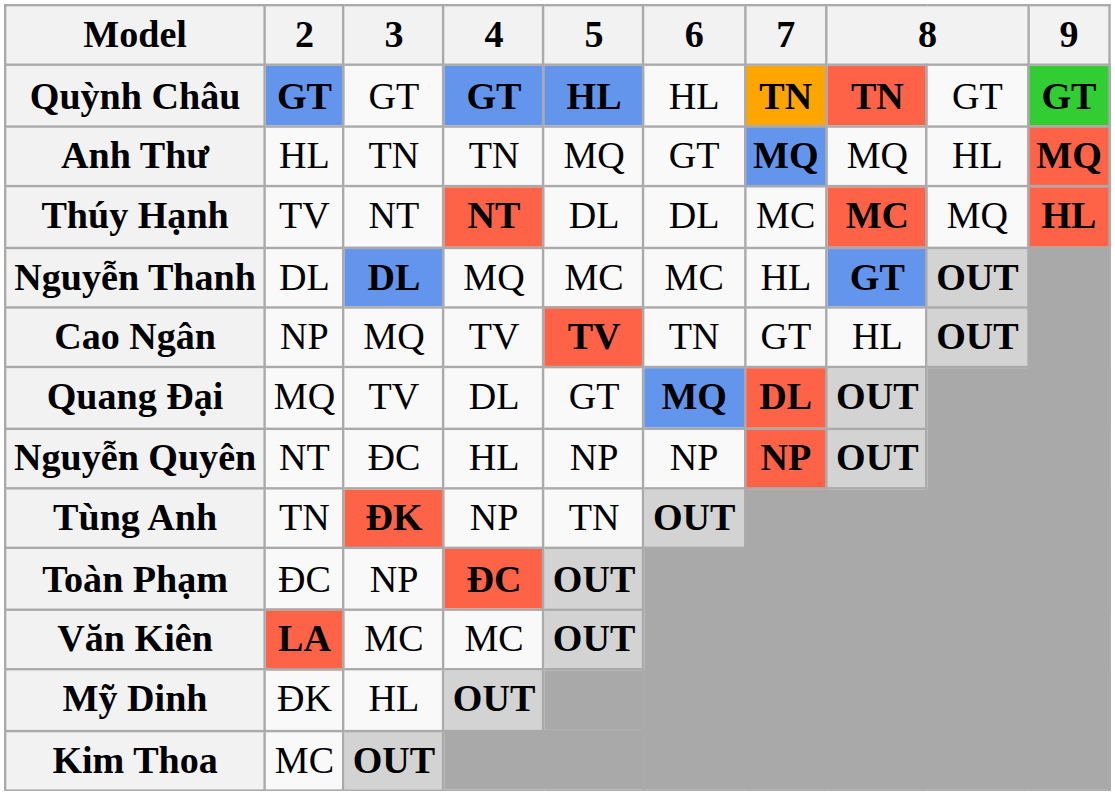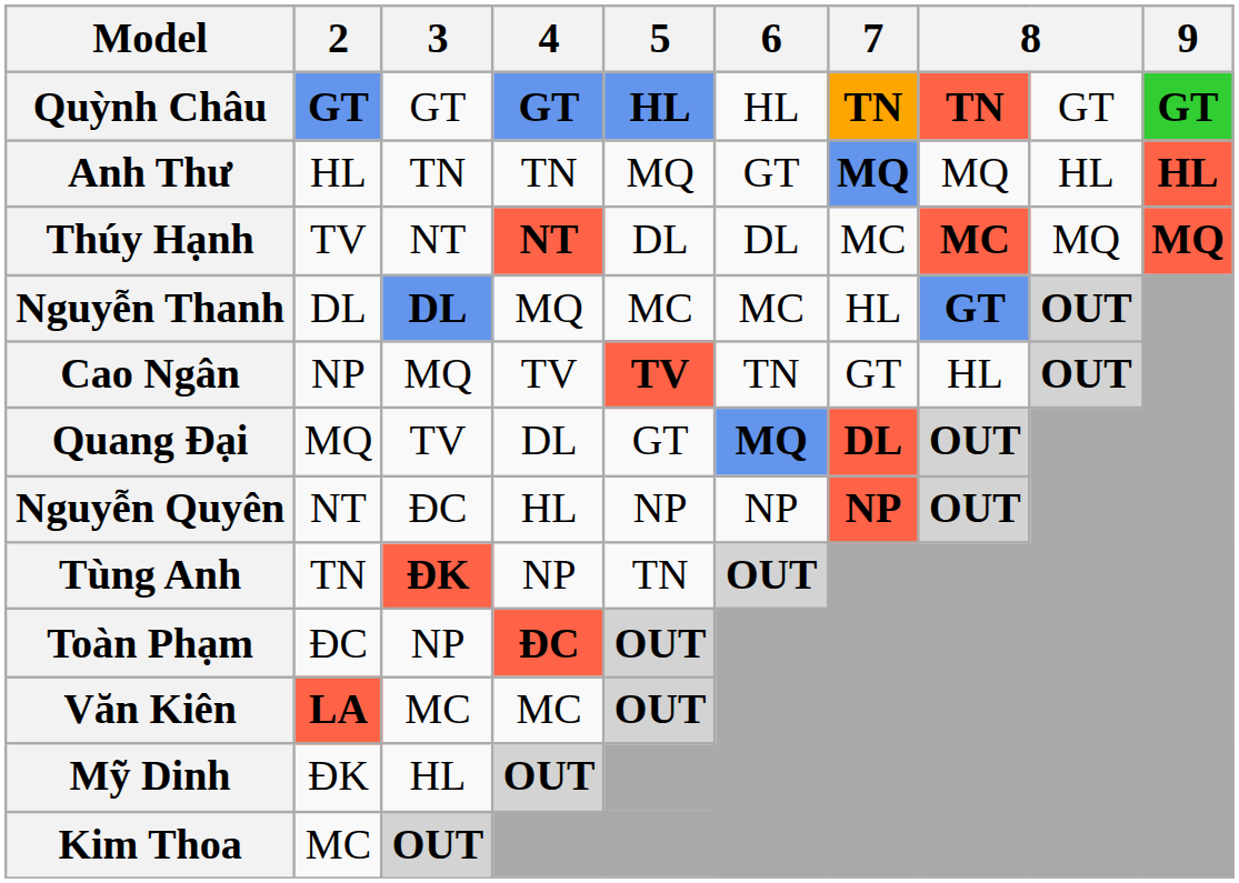Anh Thư | 9: MQ -> HL
Thúy Hạnh | 9: HL -> MQ
